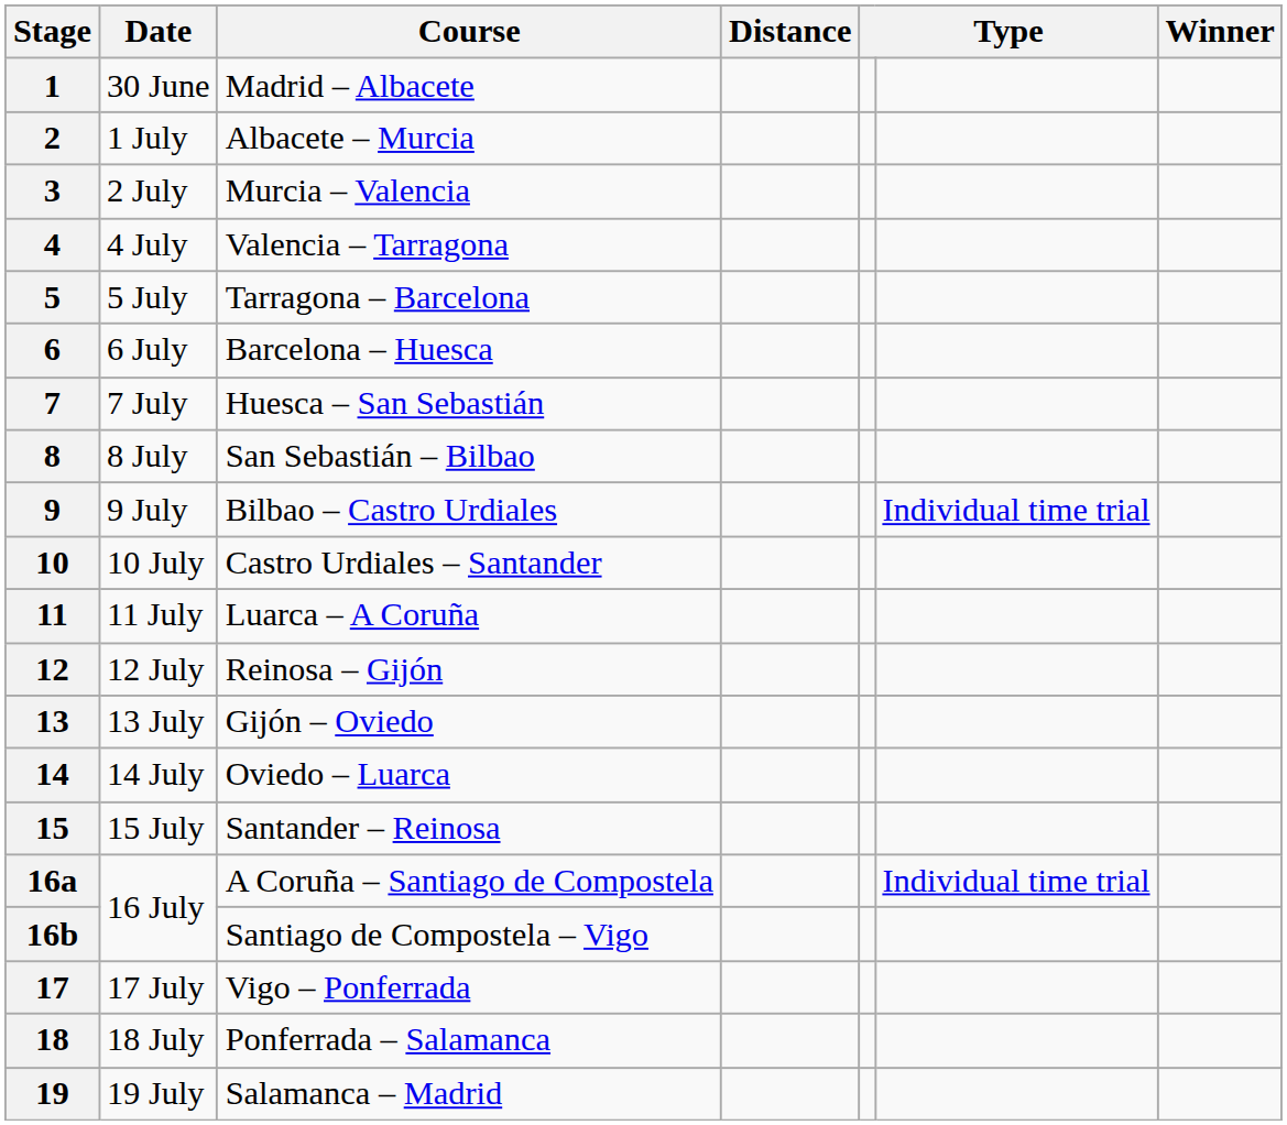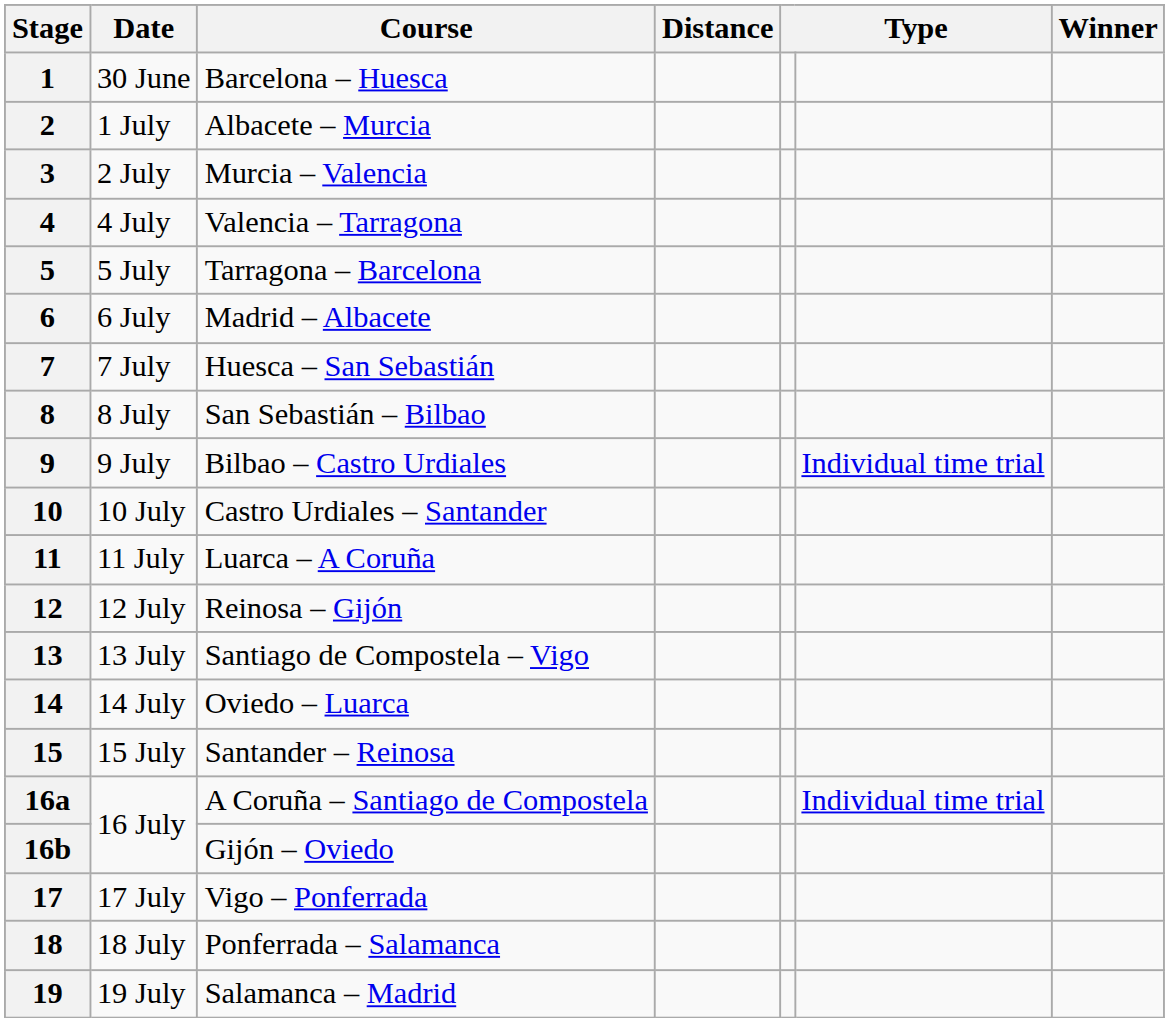1 | Course: Madrid – Albacete -> Barcelona – Huesca
6 | Course: Barcelona – Huesca -> Madrid – Albacete
13 | Course: Gijón – Oviedo -> Santiago de Compostela – Vigo
16b | Course: Santiago de Compostela – Vigo -> Gijón – Oviedo
